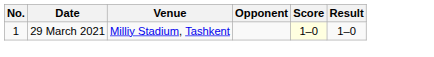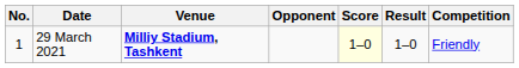+ column: Competition | Friendly
29 March 2021 | Venue: normal -> bold
